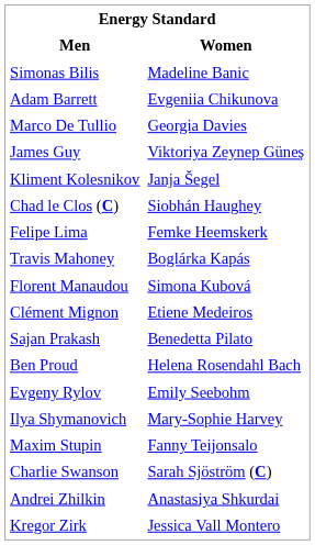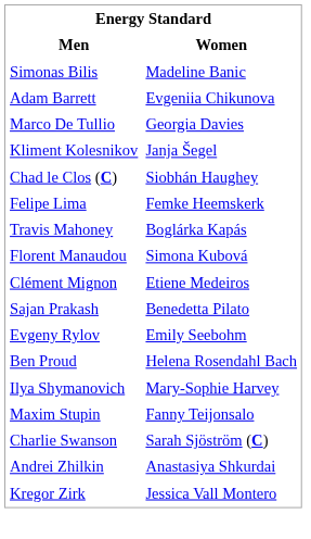- row: James Guy | Viktoriya Zeynep Güneş
rows swapped: Ben Proud <-> Evgeny Rylov
